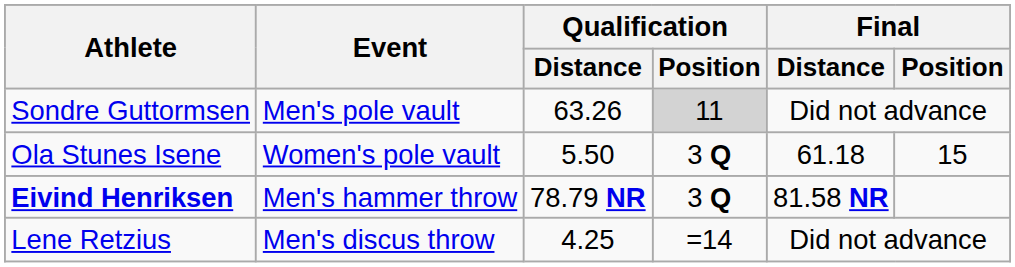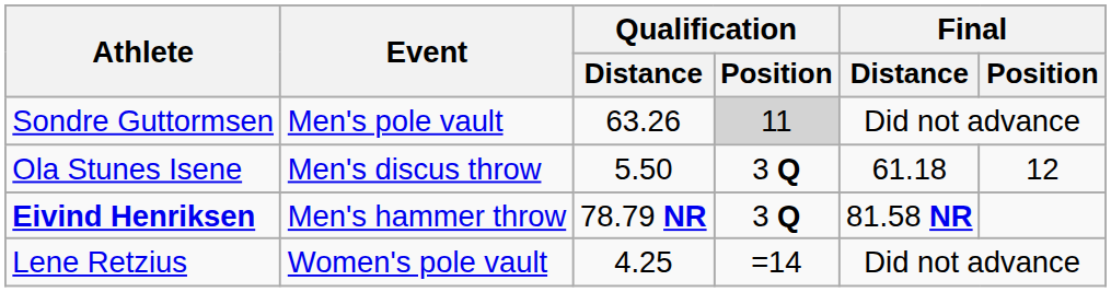Ola Stunes Isene | Event: Women's pole vault -> Men's discus throw
Ola Stunes Isene | Final / Position: 15 -> 12
Lene Retzius | Event: Men's discus throw -> Women's pole vault
